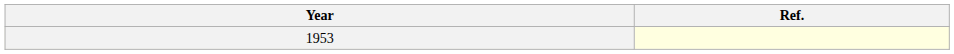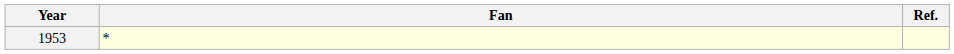+ column: Fan | *
